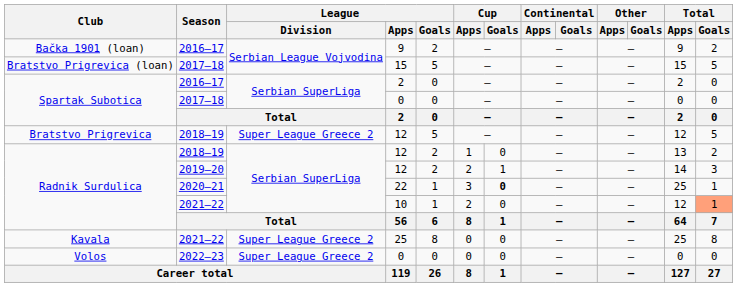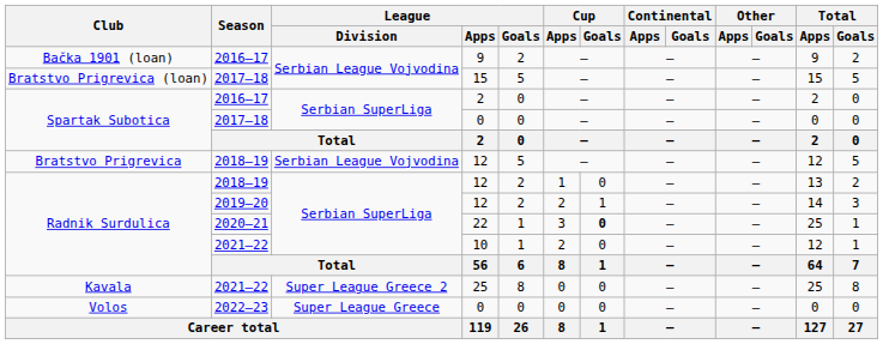Bratstvo Prigrevica / 12 | League / Division: Super League Greece 2 -> Serbian League Vojvodina
10 | Total / Goals: lightsalmon background -> no background
Volos / 0 | League / Division: Super League Greece 2 -> Super League Greece
